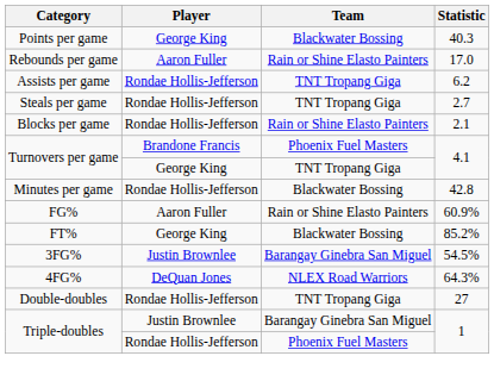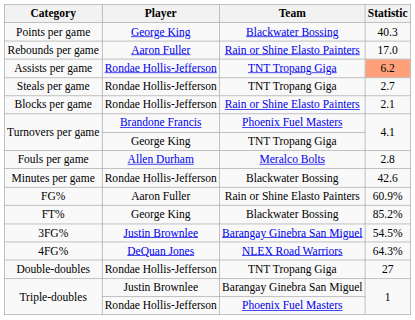Assists per game | Statistic: no background -> lightsalmon background
+ row: Fouls per game | Allen Durham | Meralco Bolts | 2.8
Minutes per game | Statistic: 42.8 -> 42.6
